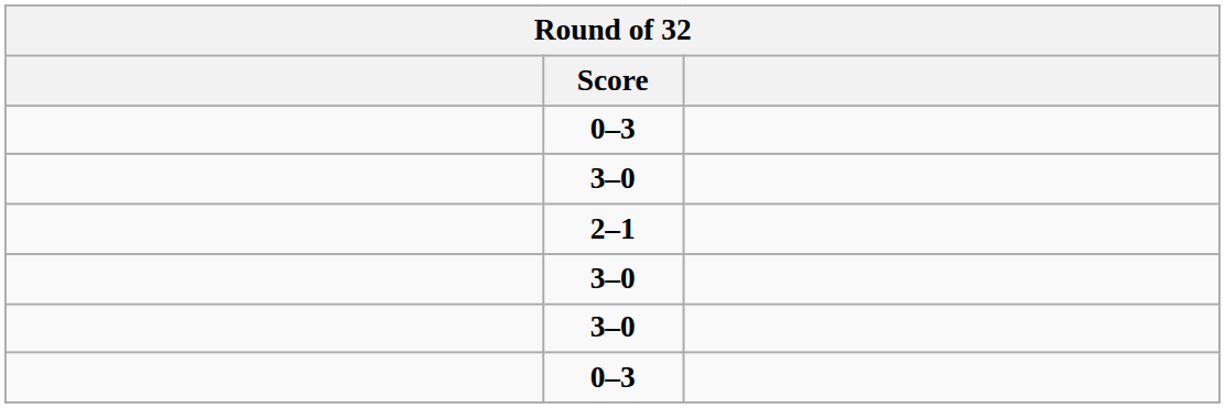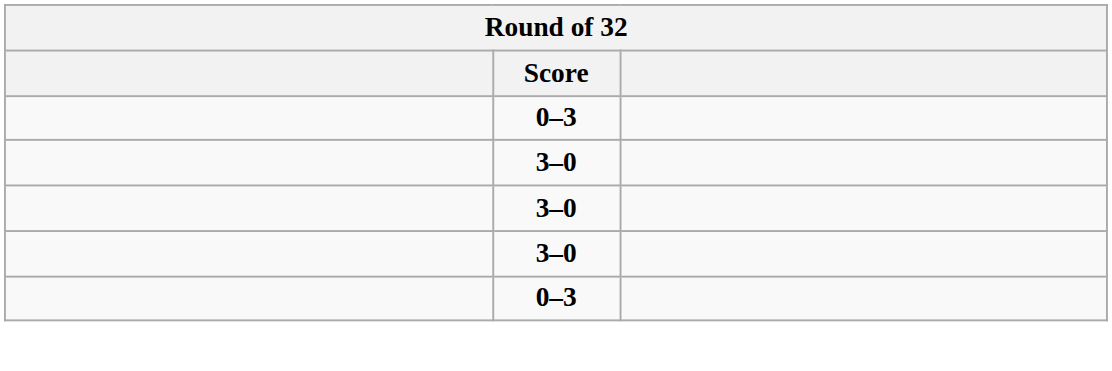- row: 2–1
